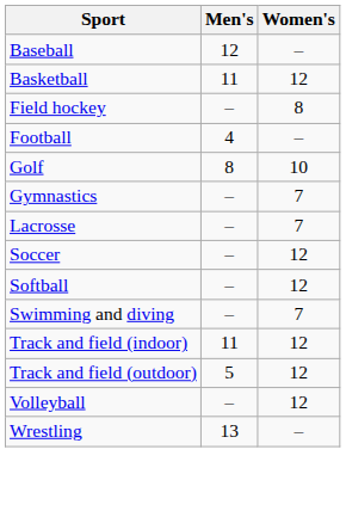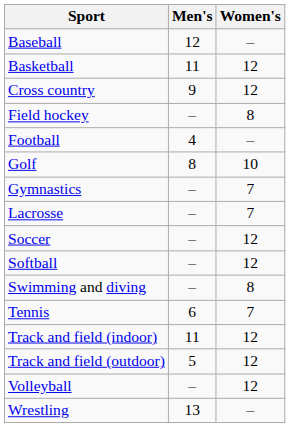+ row: Cross country | 9 | 12
Swimming and diving | Women's: 7 -> 8
+ row: Tennis | 6 | 7
